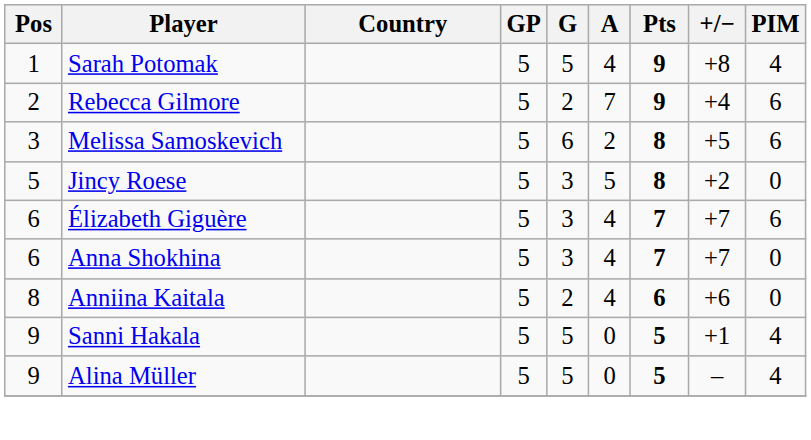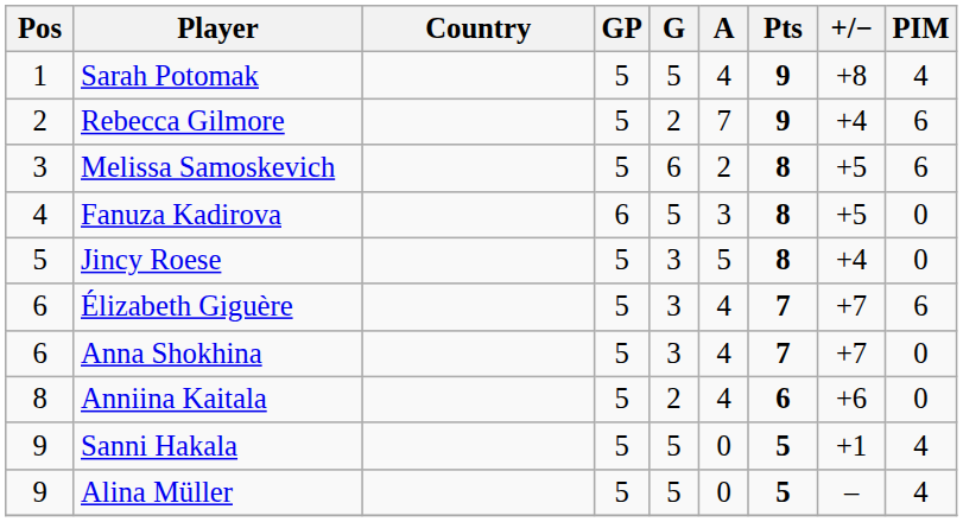+ row: 4 | Fanuza Kadirova | 6 | 5 | 3 | 8 | +5 | 0
Jincy Roese | +/−: +2 -> +4
